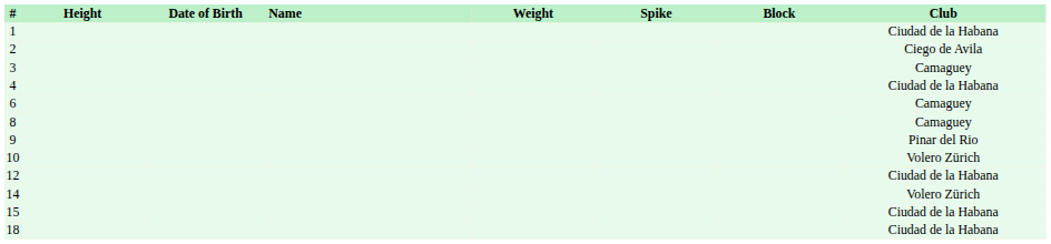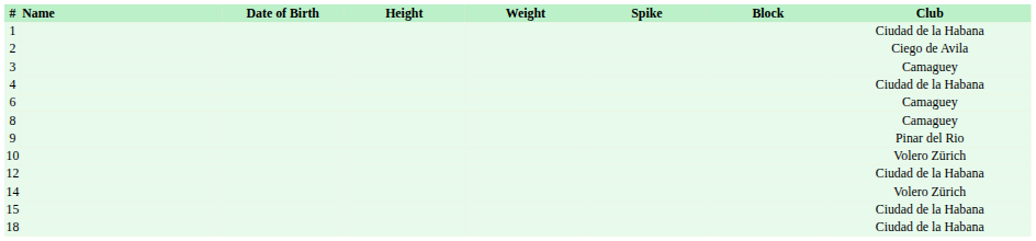columns swapped: Name <-> Height
